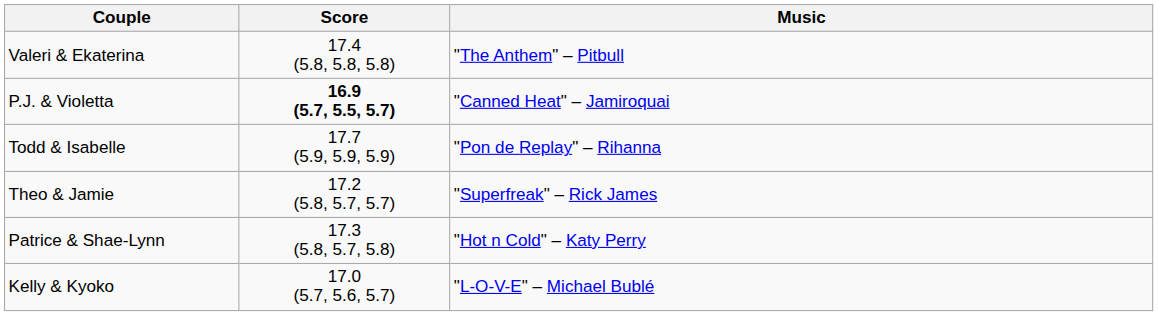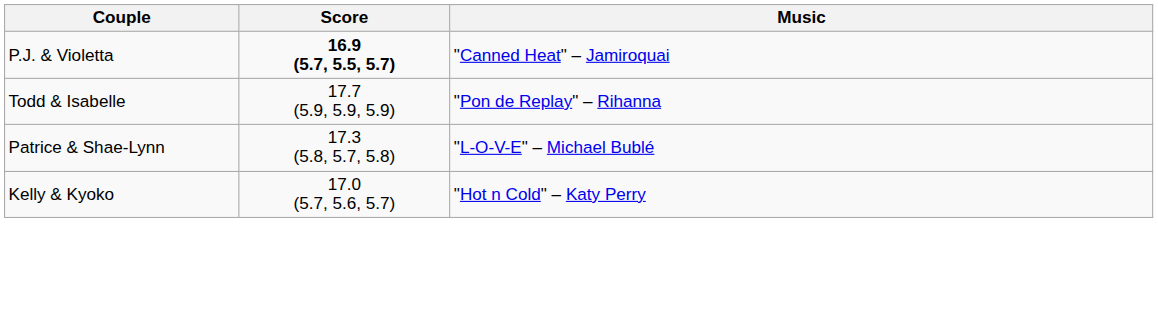- row: Valeri & Ekaterina | 17.4 (5.8, 5.8, 5.8) | "The Anthem" – Pitbull
- row: Theo & Jamie | 17.2 (5.8, 5.7, 5.7) | "Superfreak" – Rick James
Patrice & Shae-Lynn | Music: "Hot n Cold" – Katy Perry -> "L-O-V-E" – Michael Bublé
Kelly & Kyoko | Music: "L-O-V-E" – Michael Bublé -> "Hot n Cold" – Katy Perry
